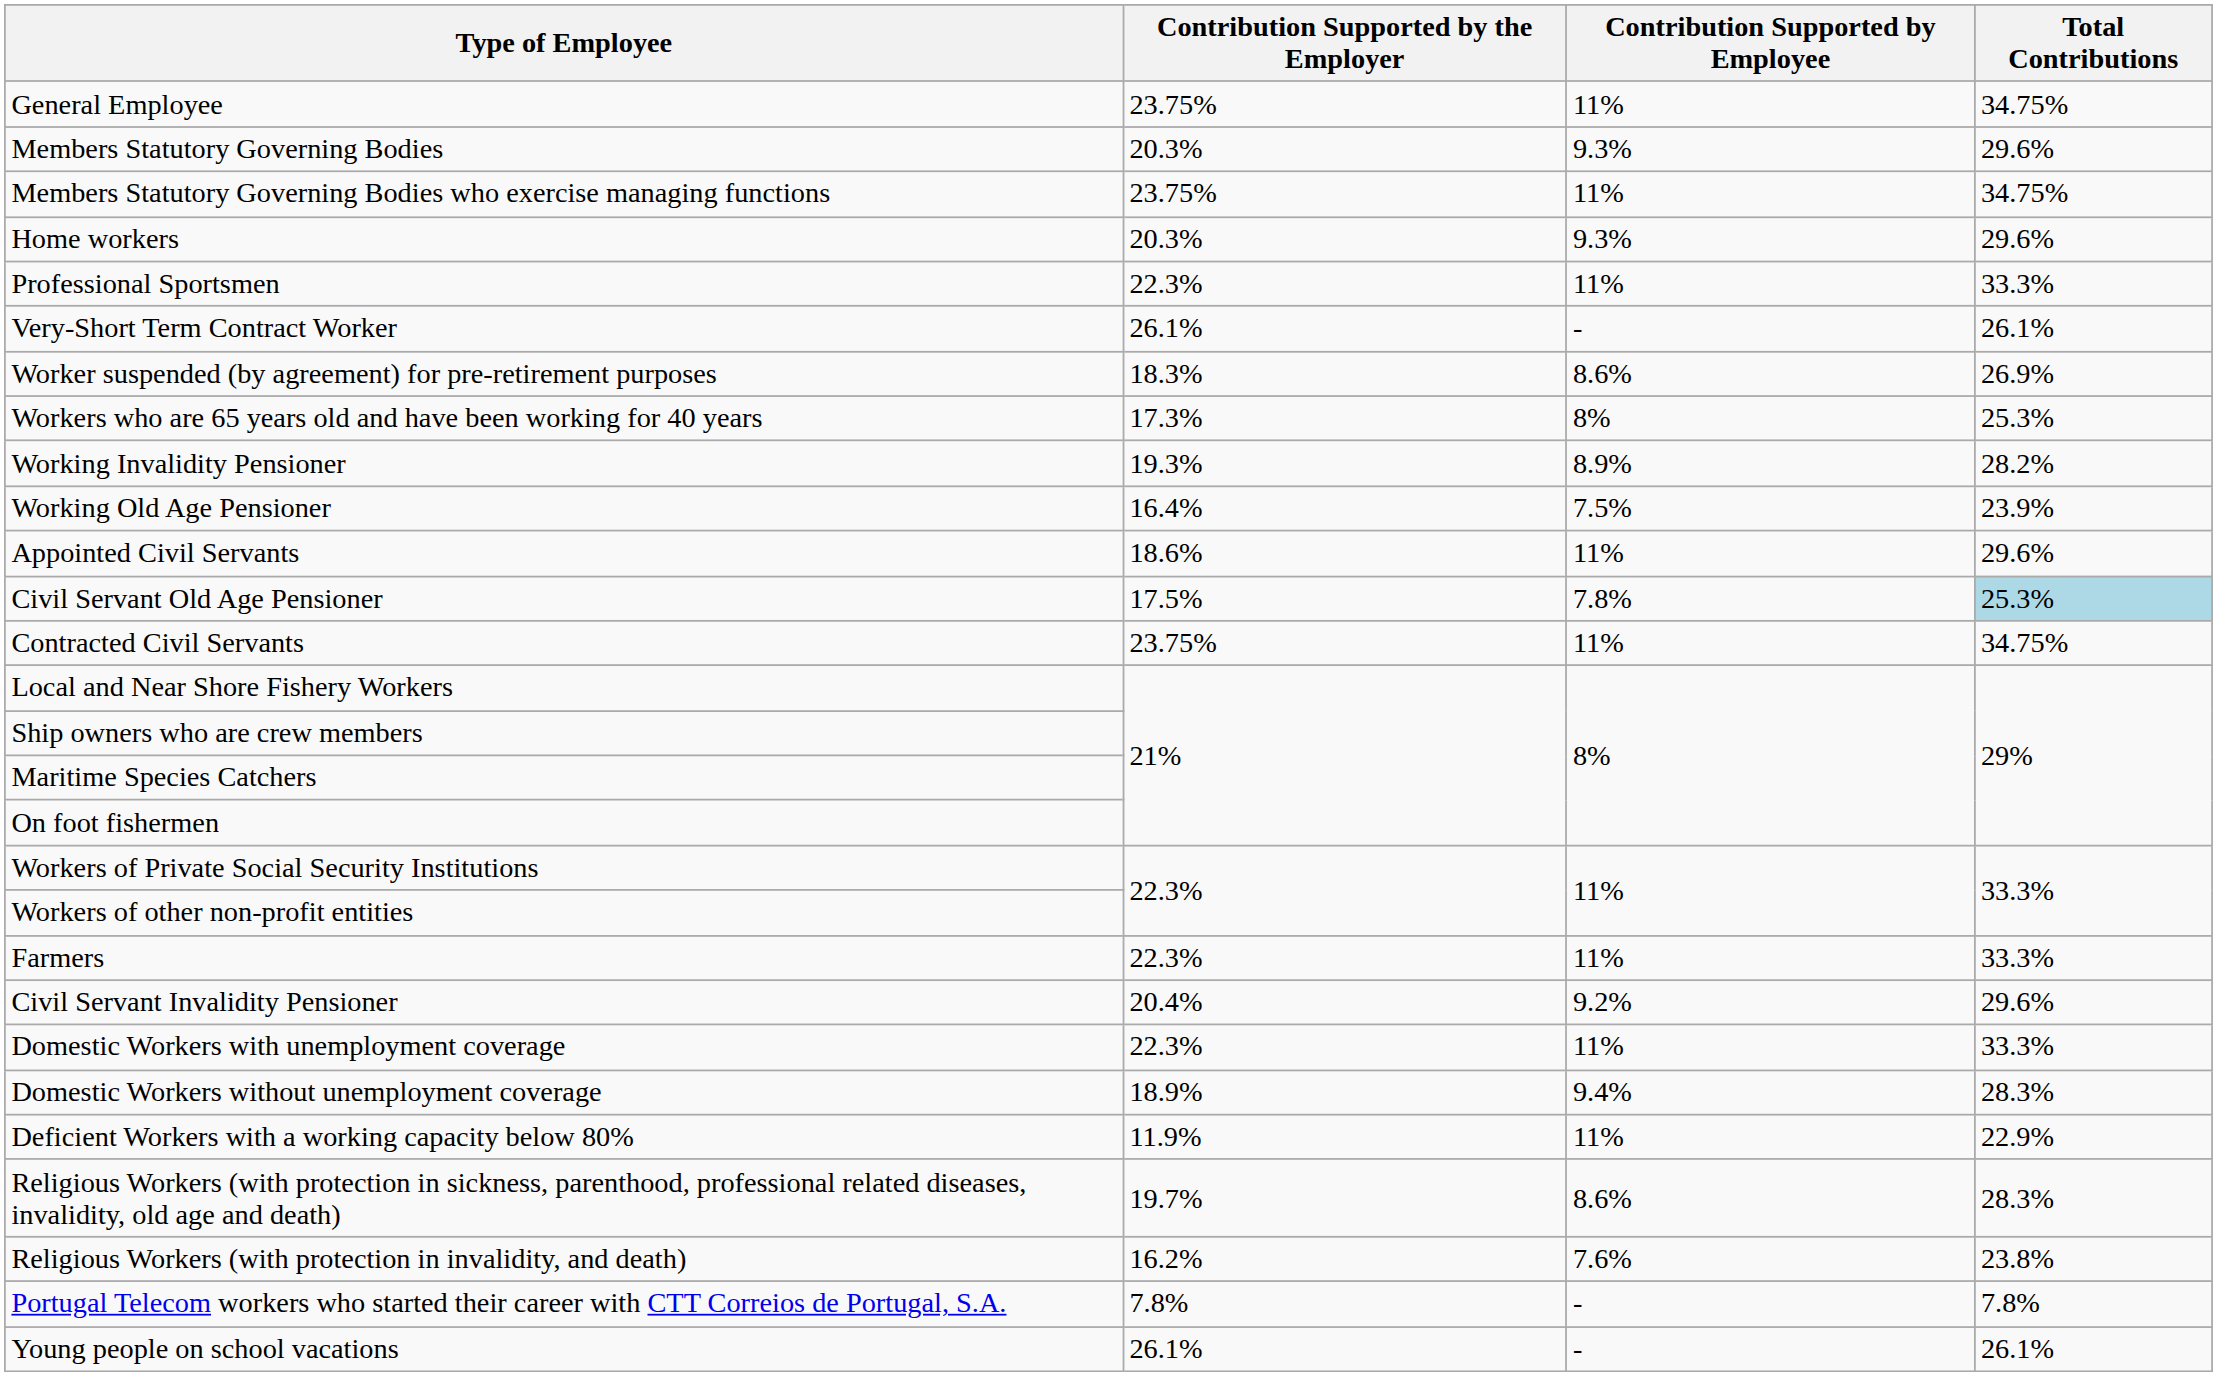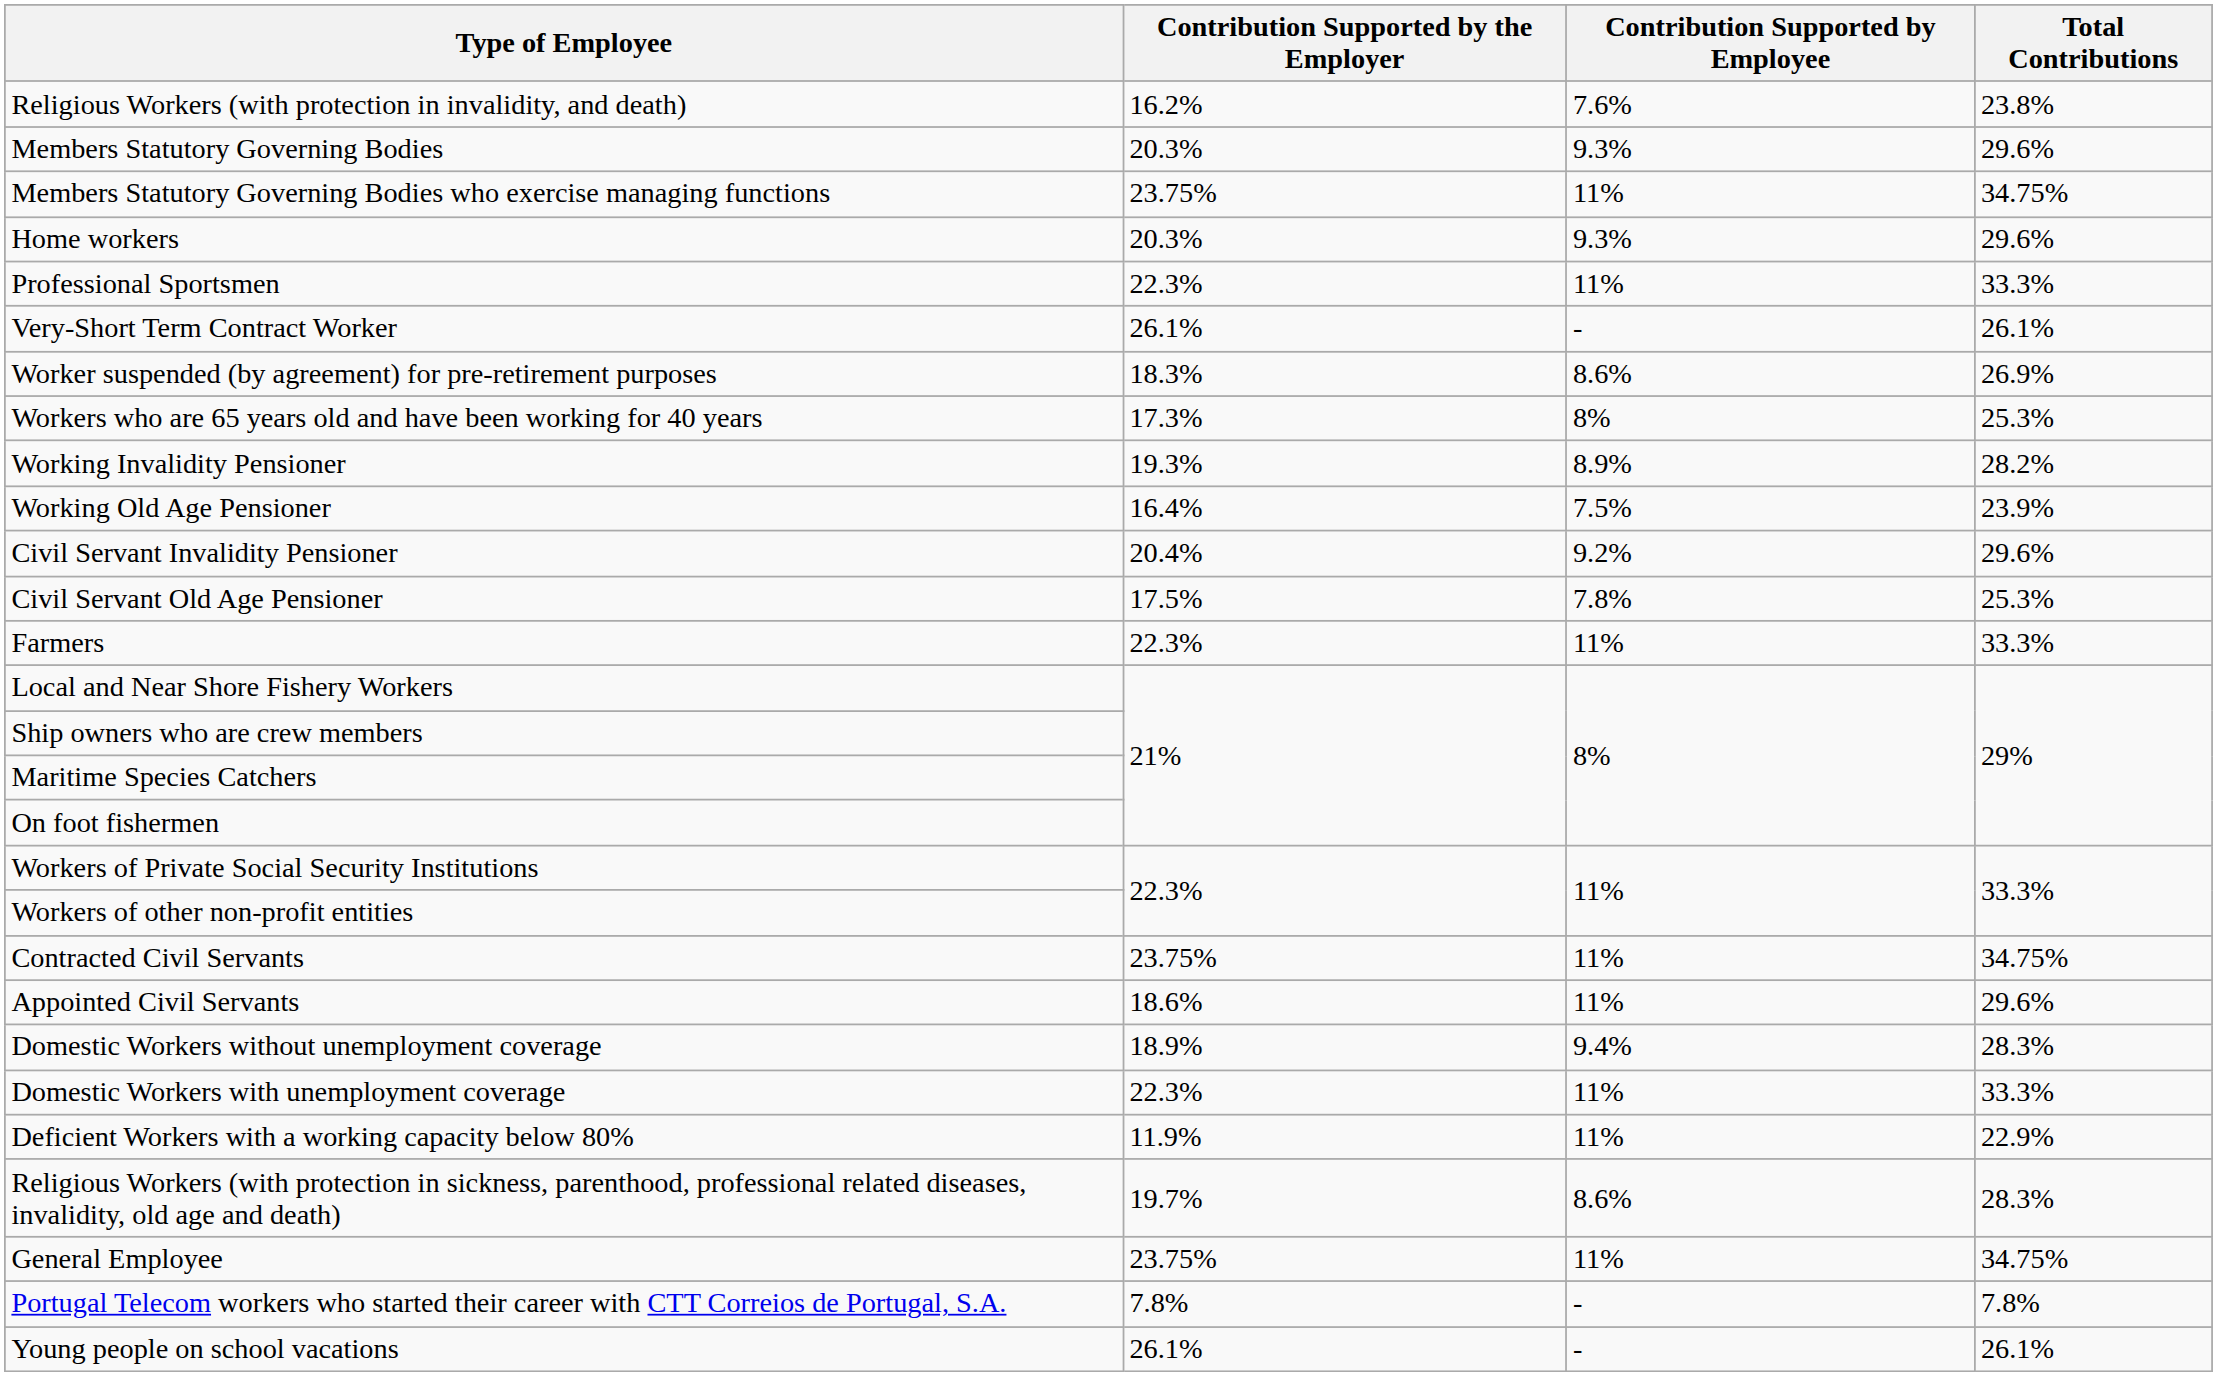rows swapped: General Employee <-> Religious Workers (with protection in invalidity, and death)
rows swapped: Civil Servant Invalidity Pensioner <-> Appointed Civil Servants
Civil Servant Old Age Pensioner | Total Contributions: lightblue background -> no background
rows swapped: Farmers <-> Contracted Civil Servants
rows swapped: Domestic Workers without unemployment coverage <-> Domestic Workers with unemployment coverage
